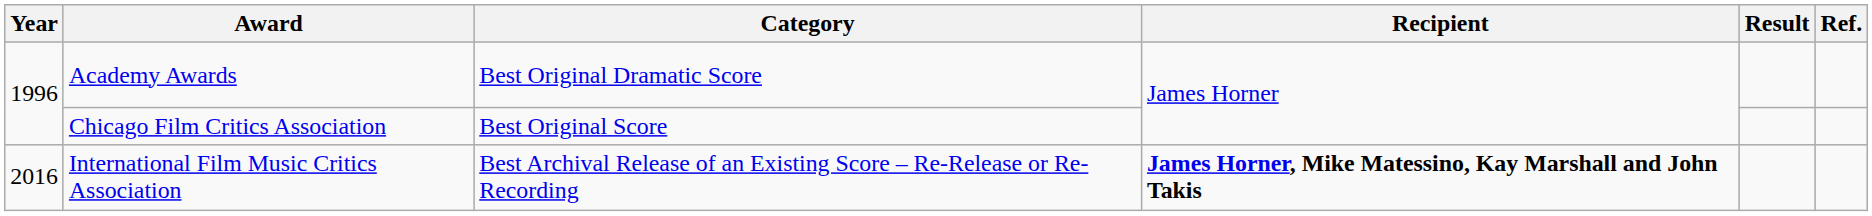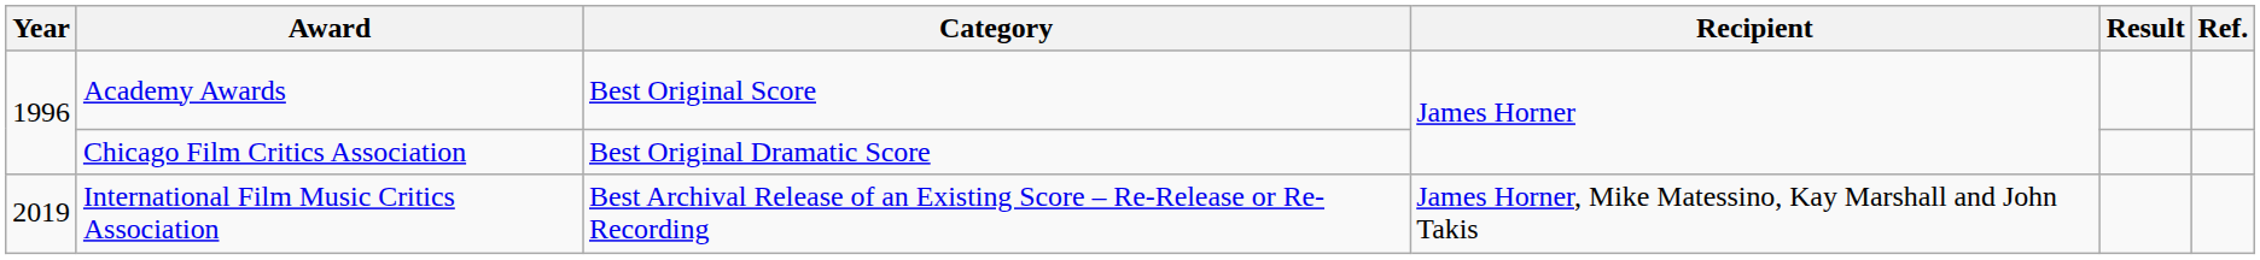Academy Awards | Category: Best Original Dramatic Score -> Best Original Score
Chicago Film Critics Association | Category: Best Original Score -> Best Original Dramatic Score
International Film Music Critics Association | Year: 2016 -> 2019
International Film Music Critics Association | Recipient: bold -> normal
